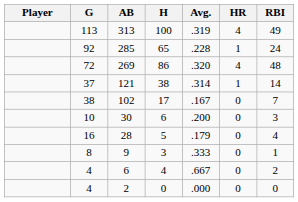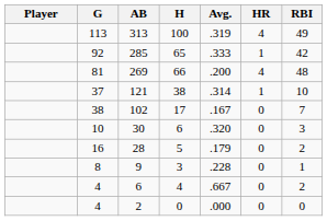285 | Avg.: .228 -> .333
285 | RBI: 24 -> 42
269 | G: 72 -> 81
269 | H: 86 -> 66
269 | Avg.: .320 -> .200
121 | RBI: 14 -> 10
30 | Avg.: .200 -> .320
28 | RBI: 4 -> 2
9 | Avg.: .333 -> .228
